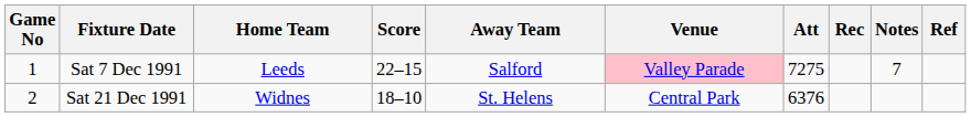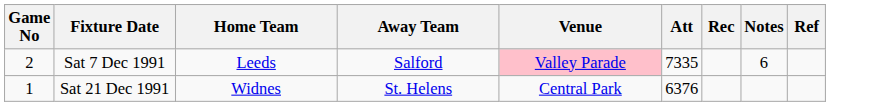- column: Score | 22–15 | 18–10
Sat 7 Dec 1991 | Game No: 1 -> 2
Sat 7 Dec 1991 | Att: 7275 -> 7335
Sat 7 Dec 1991 | Notes: 7 -> 6
Sat 21 Dec 1991 | Game No: 2 -> 1
